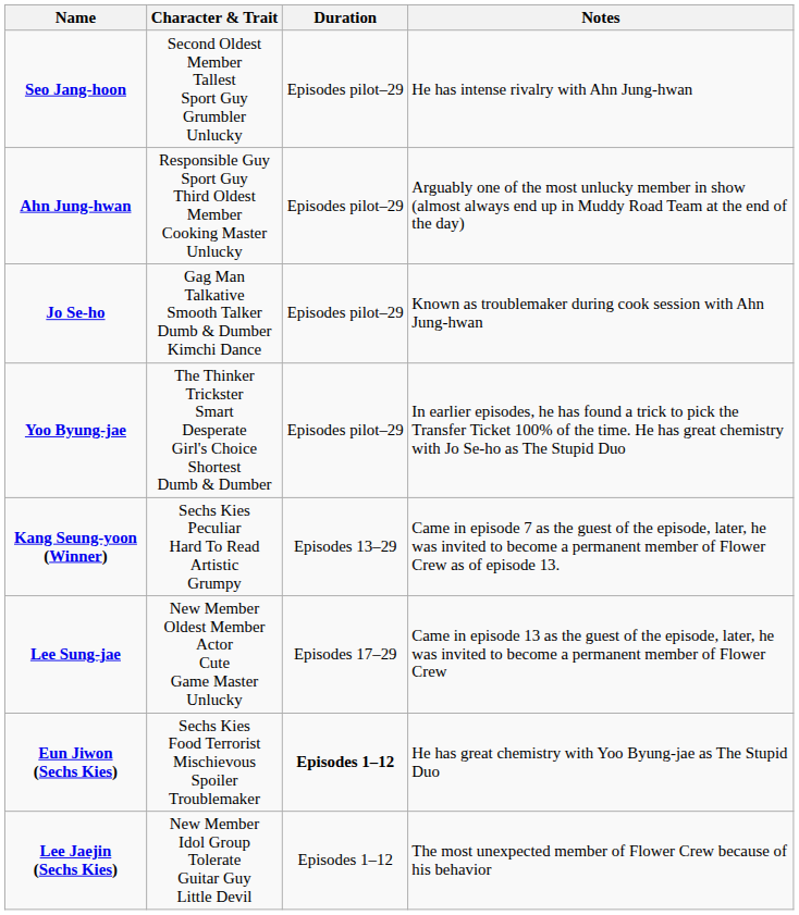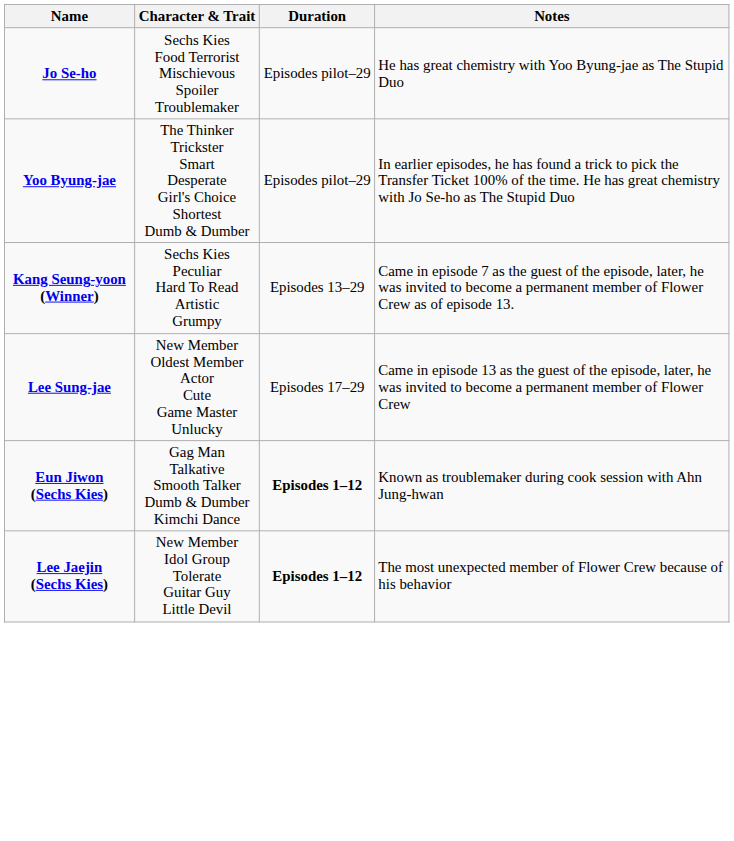- row: Seo Jang-hoon | Second Oldest Member Tallest Sport Guy Grumbler Unlucky | Episodes pilot–29 | He has intense rivalry with Ahn Jung-hwan
- row: Ahn Jung-hwan | Responsible Guy Sport Guy Third Oldest Member Cooking Master Unlucky | Episodes pilot–29 | Arguably one of the most unlucky member in show (almost always end up in Muddy Road Team at the end of the day)
Jo Se-ho | Character & Trait: Gag Man Talkative Smooth Talker Dumb & Dumber Kimchi Dance -> Sechs Kies Food Terrorist Mischievous Spoiler Troublemaker
Jo Se-ho | Notes: Known as troublemaker during cook session with Ahn Jung-hwan -> He has great chemistry with Yoo Byung-jae as The Stupid Duo
Eun Jiwon (Sechs Kies) | Character & Trait: Sechs Kies Food Terrorist Mischievous Spoiler Troublemaker -> Gag Man Talkative Smooth Talker Dumb & Dumber Kimchi Dance
Eun Jiwon (Sechs Kies) | Notes: He has great chemistry with Yoo Byung-jae as The Stupid Duo -> Known as troublemaker during cook session with Ahn Jung-hwan
Lee Jaejin (Sechs Kies) | Duration: normal -> bold
